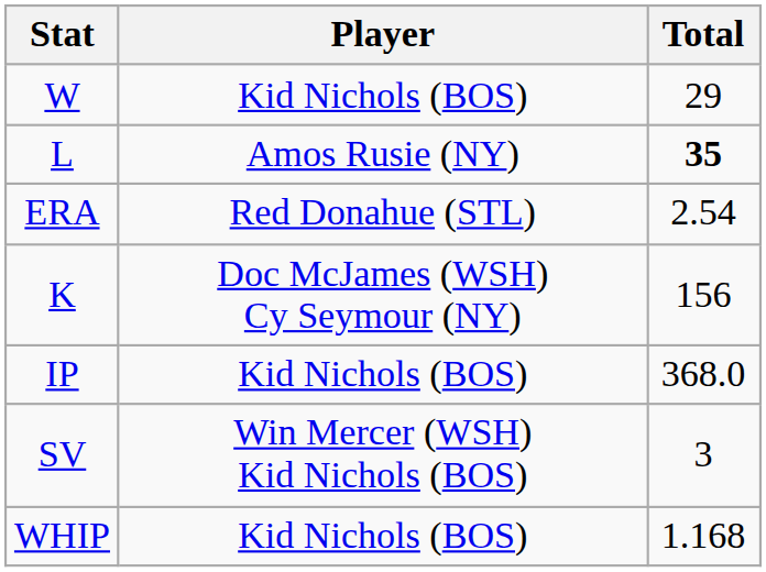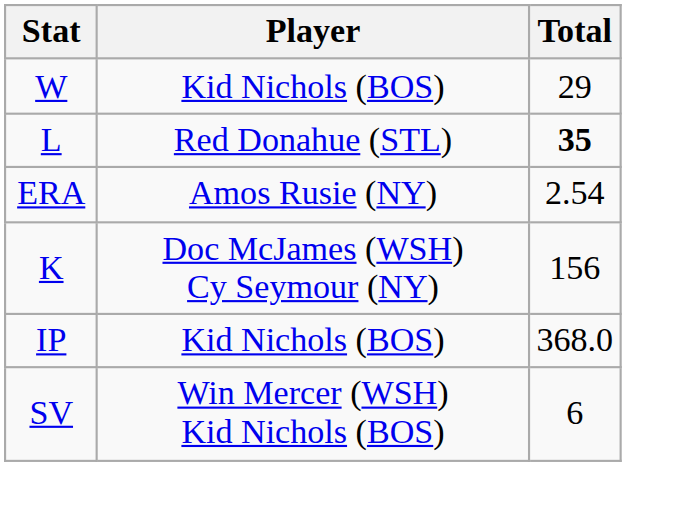L | Player: Amos Rusie (NY) -> Red Donahue (STL)
ERA | Player: Red Donahue (STL) -> Amos Rusie (NY)
SV | Total: 3 -> 6
- row: WHIP | Kid Nichols (BOS) | 1.168
